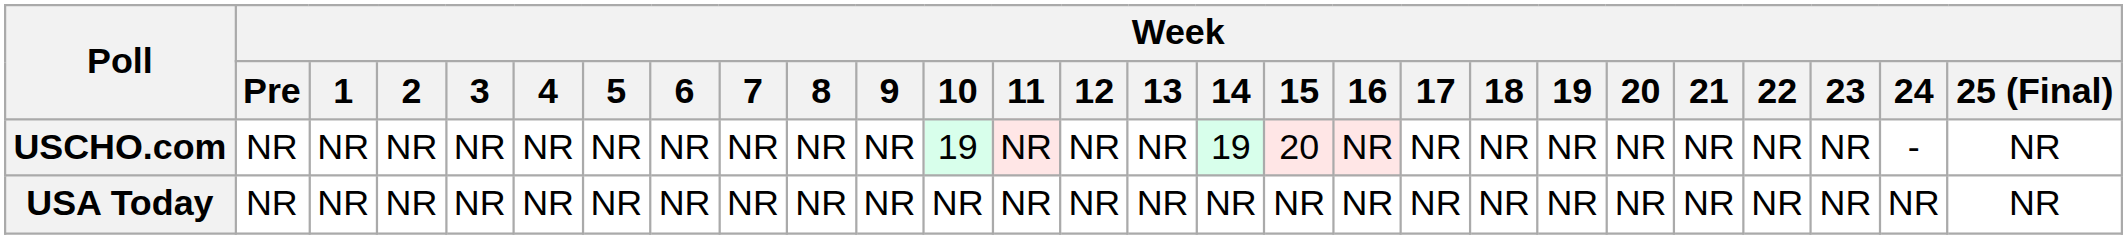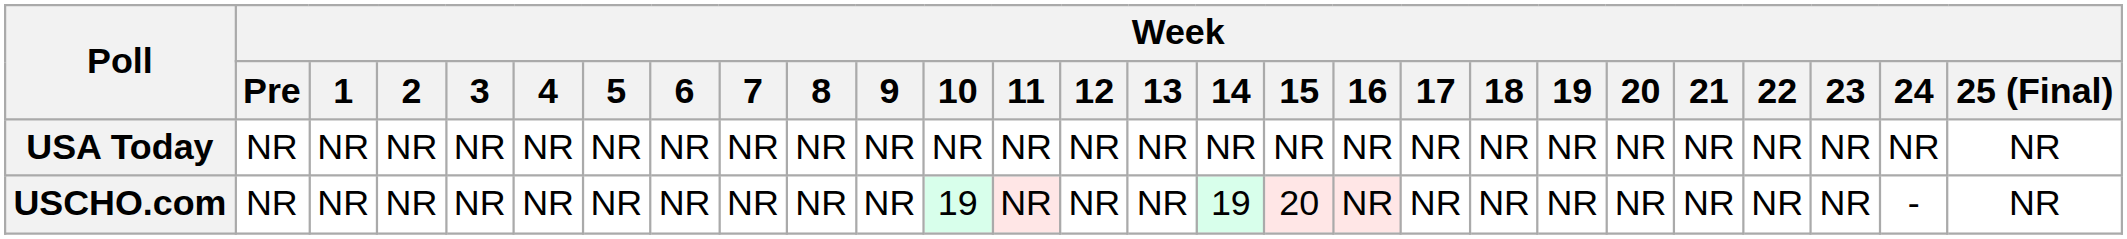rows swapped: USCHO.com <-> USA Today
